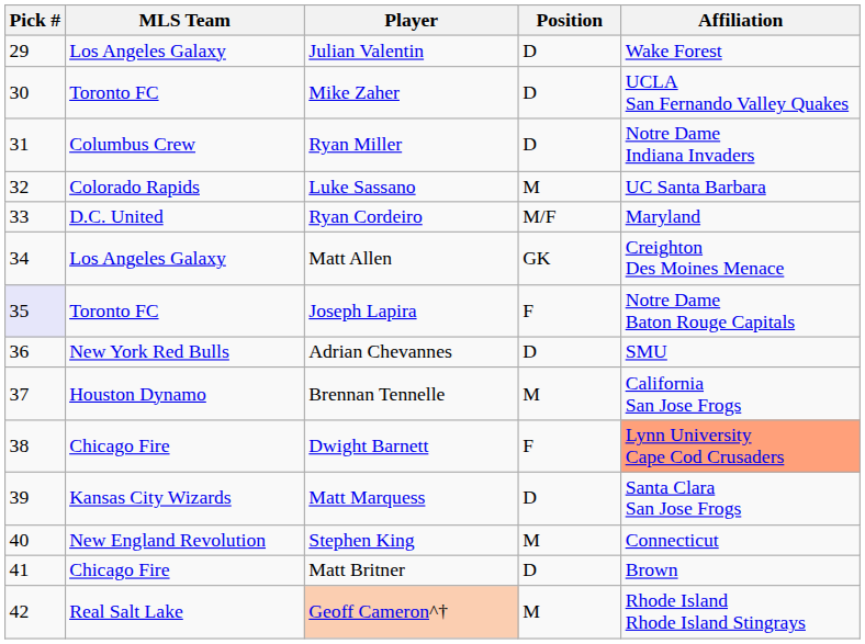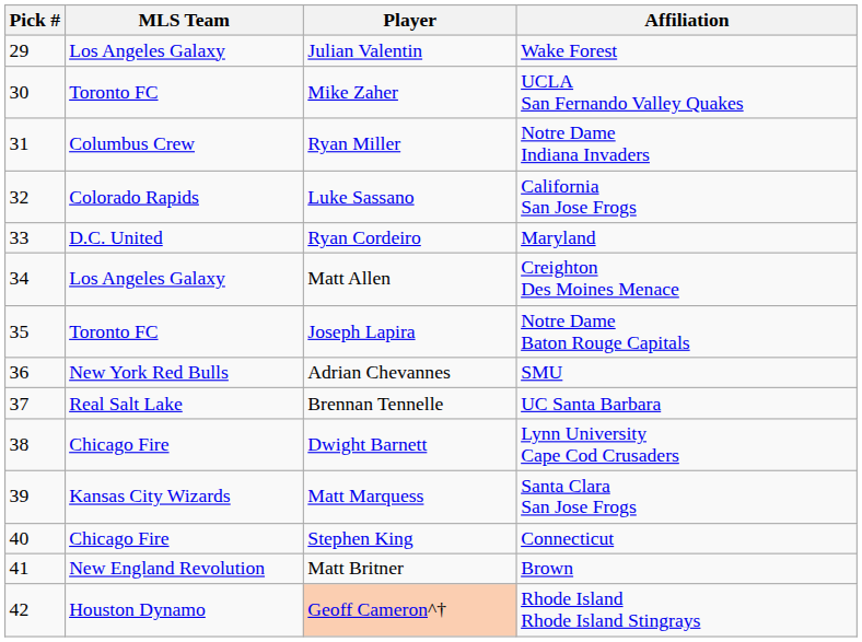- column: Position | D | D | D | M | M/F | GK | F | D | M | F | D | M | D | M
Luke Sassano | Affiliation: UC Santa Barbara -> California San Jose Frogs
Joseph Lapira | Pick #: lavender background -> no background
Brennan Tennelle | MLS Team: Houston Dynamo -> Real Salt Lake
Brennan Tennelle | Affiliation: California San Jose Frogs -> UC Santa Barbara
Dwight Barnett | Affiliation: lightsalmon background -> no background
Stephen King | MLS Team: New England Revolution -> Chicago Fire
Matt Britner | MLS Team: Chicago Fire -> New England Revolution
Geoff Cameron^† | MLS Team: Real Salt Lake -> Houston Dynamo
